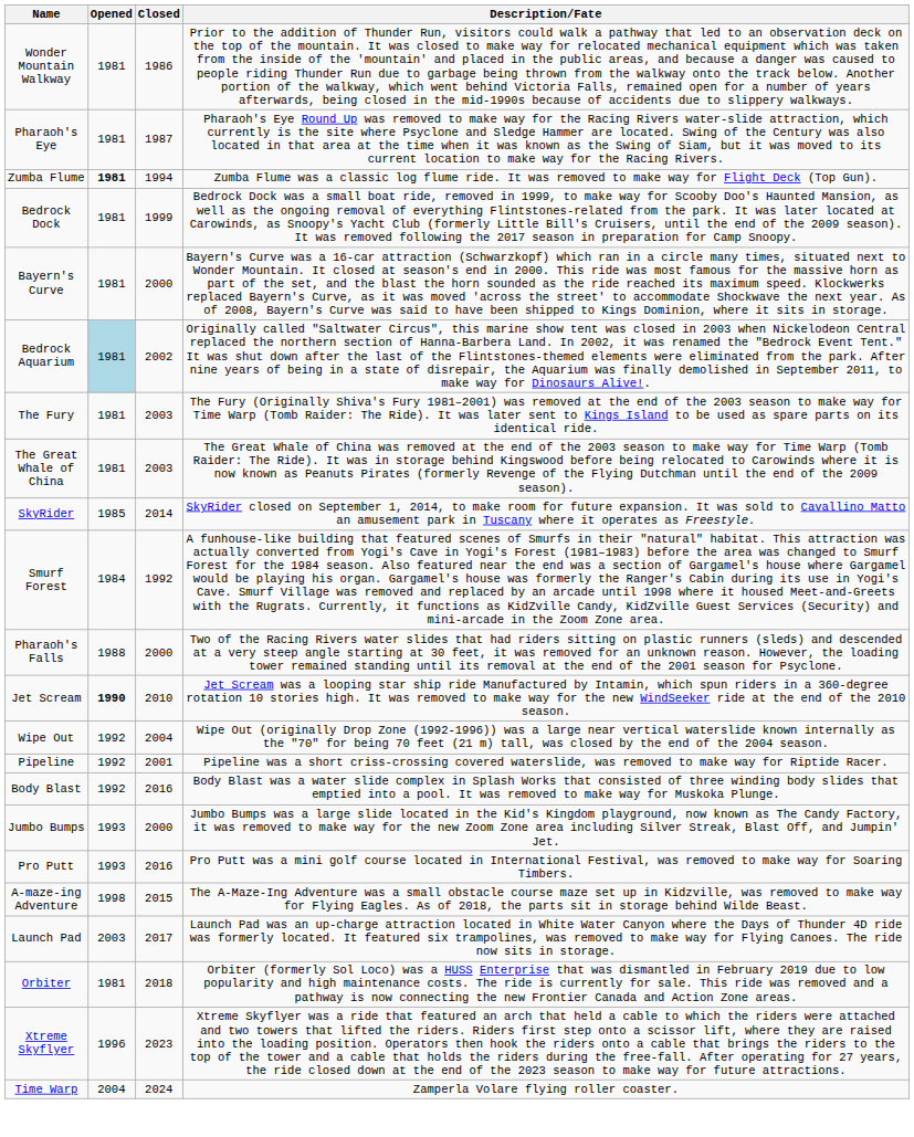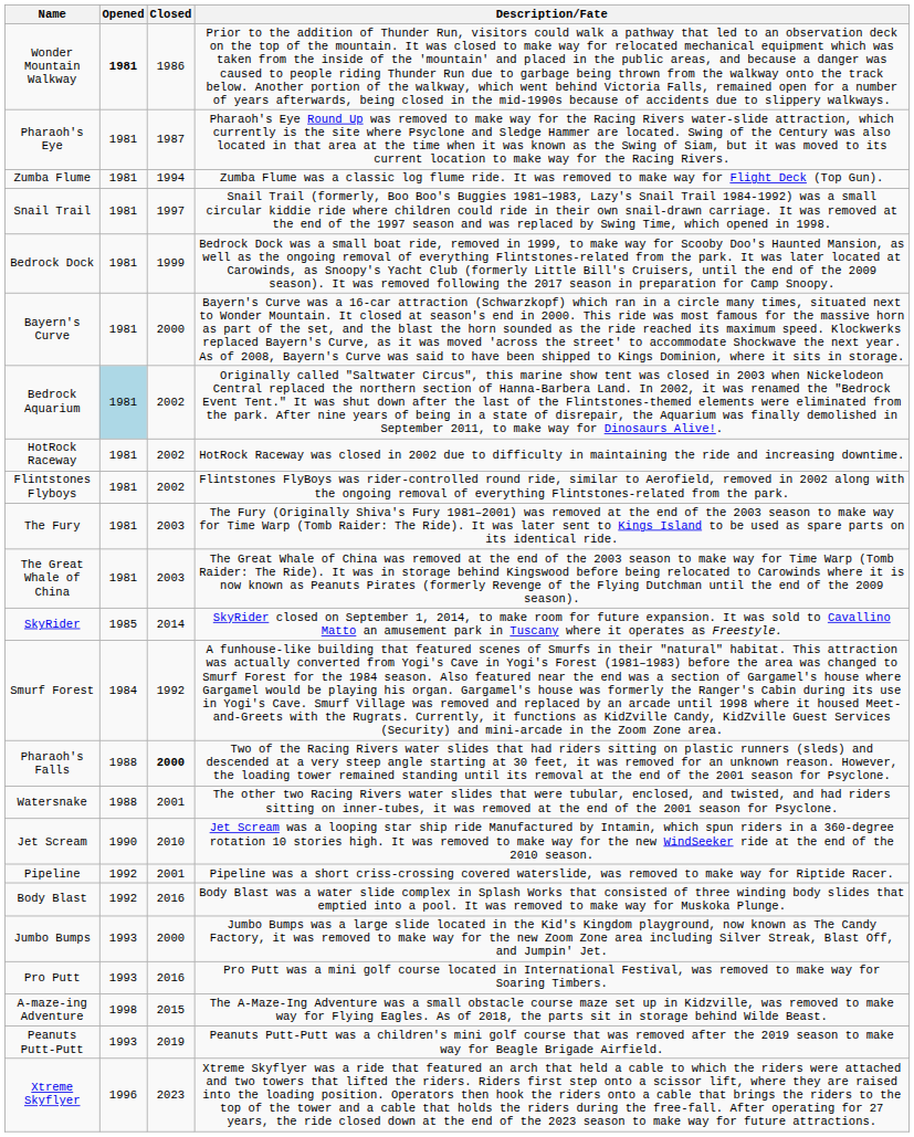Wonder Mountain Walkway | Opened: normal -> bold
Zumba Flume | Opened: bold -> normal
+ row: Snail Trail | 1981 | 1997 | Snail Trail (formerly, Boo Boo's Buggies 1981–1983, Lazy's Snail Trail 1984-1992) was a small circular kiddie ride where children could ride in their own snail-drawn carriage. It was removed at the end of the 1997 season and was replaced by Swing Time, which opened in 1998.
+ row: HotRock Raceway | 1981 | 2002 | HotRock Raceway was closed in 2002 due to difficulty in maintaining the ride and increasing downtime.
+ row: Flintstones Flyboys | 1981 | 2002 | Flintstones FlyBoys was rider-controlled round ride, similar to Aerofield, removed in 2002 along with the ongoing removal of everything Flintstones-related from the park.
Pharaoh's Falls | Closed: normal -> bold
+ row: Watersnake | 1988 | 2001 | The other two Racing Rivers water slides that were tubular, enclosed, and twisted, and had riders sitting on inner-tubes, it was removed at the end of the 2001 season for Psyclone.
Jet Scream | Opened: bold -> normal
- row: Wipe Out | 1992 | 2004 | Wipe Out (originally Drop Zone (1992-1996)) was a large near vertical waterslide known internally as the "70" for being 70 feet (21 m) tall, was closed by the end of the 2004 season.
- row: Launch Pad | 2003 | 2017 | Launch Pad was an up-charge attraction located in White Water Canyon where the Days of Thunder 4D ride was formerly located. It featured six trampolines, was removed to make way for Flying Canoes. The ride now sits in storage.
- row: Orbiter | 1981 | 2018 | Orbiter (formerly Sol Loco) was a HUSS Enterprise that was dismantled in February 2019 due to low popularity and high maintenance costs. The ride is currently for sale. This ride was removed and a pathway is now connecting the new Frontier Canada and Action Zone areas.
+ row: Peanuts Putt-Putt | 1993 | 2019 | Peanuts Putt-Putt was a children's mini golf course that was removed after the 2019 season to make way for Beagle Brigade Airfield.
- row: Time Warp | 2004 | 2024 | Zamperla Volare flying roller coaster.
